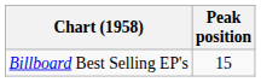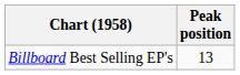Billboard Best Selling EP's | Peak position: 15 -> 13
